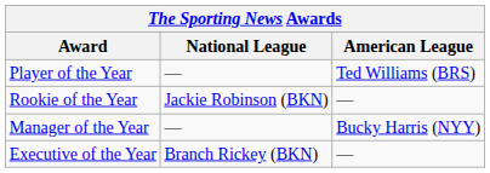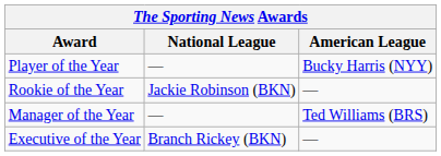Player of the Year | American League: Ted Williams (BRS) -> Bucky Harris (NYY)
Manager of the Year | American League: Bucky Harris (NYY) -> Ted Williams (BRS)
